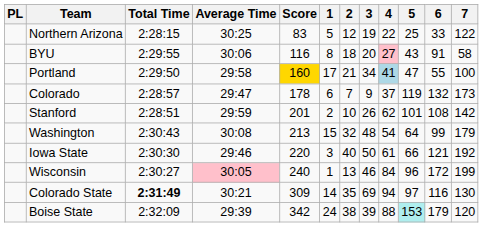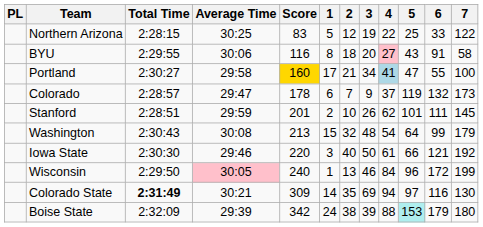Portland | Total Time: 2:29:50 -> 2:30:27
Stanford | 6: 108 -> 111
Stanford | 7: 142 -> 145
Wisconsin | Total Time: 2:30:27 -> 2:29:50
Boise State | 7: 120 -> 180
